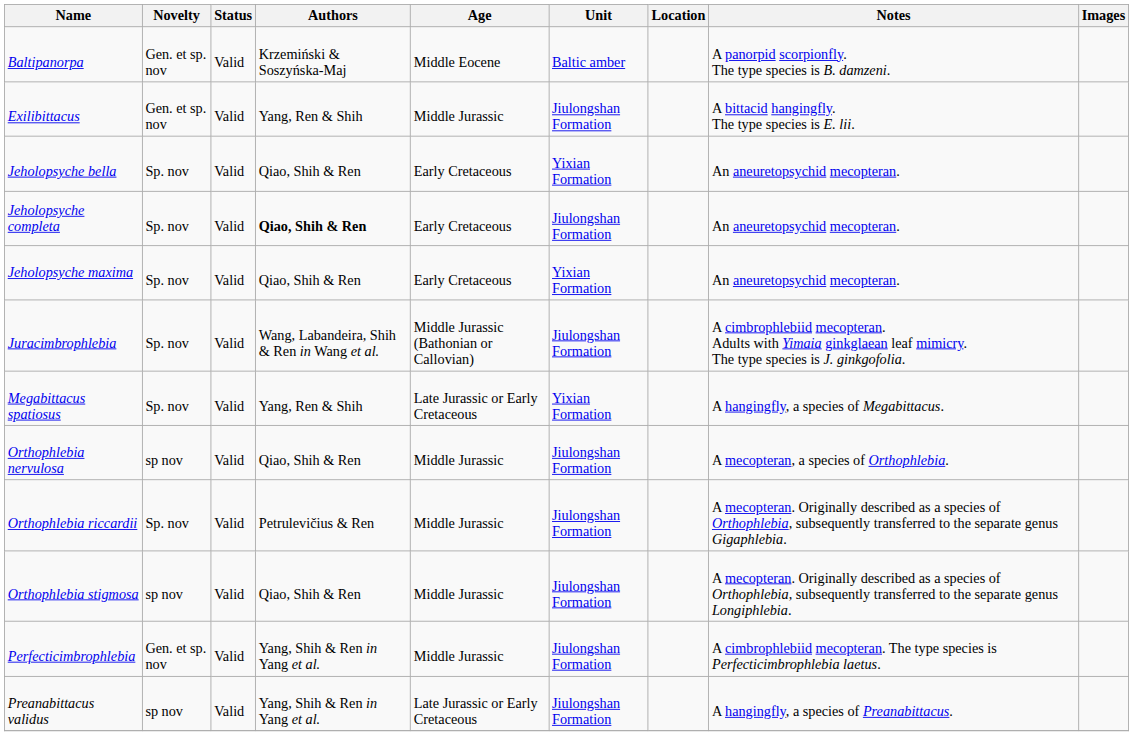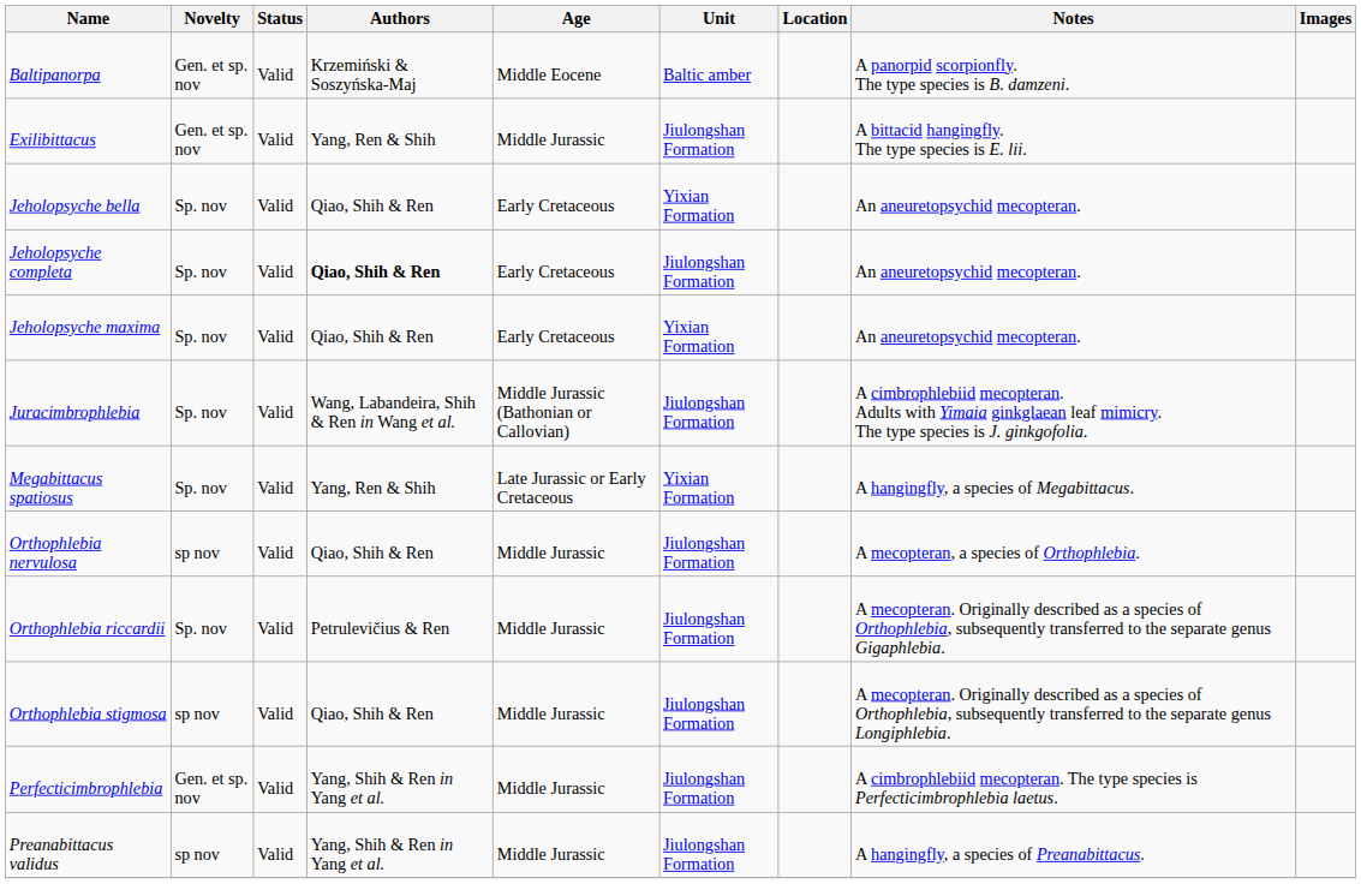Preanabittacus validus | Age: Late Jurassic or Early Cretaceous -> Middle Jurassic
